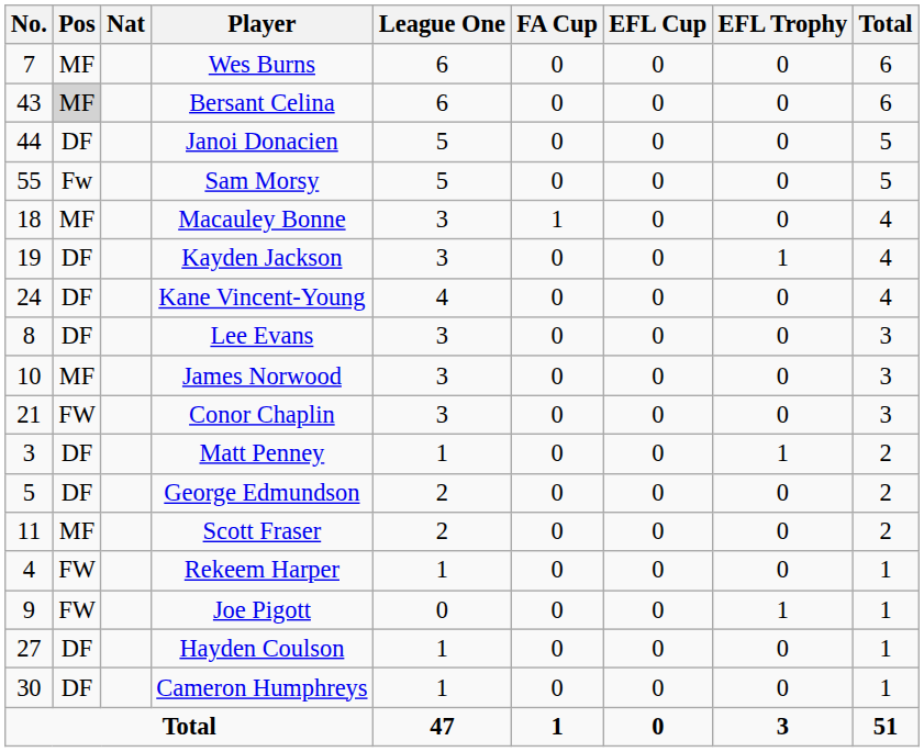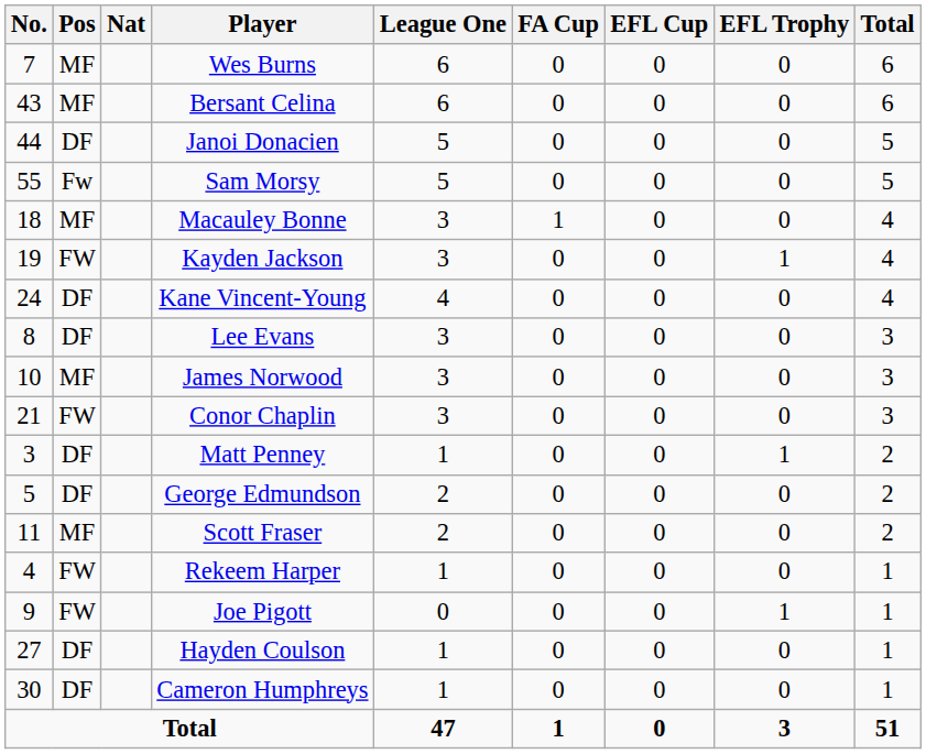Bersant Celina | Pos: lightgrey background -> no background
Kayden Jackson | Pos: DF -> FW
